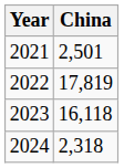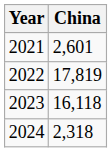2021 | China: 2,501 -> 2,601
